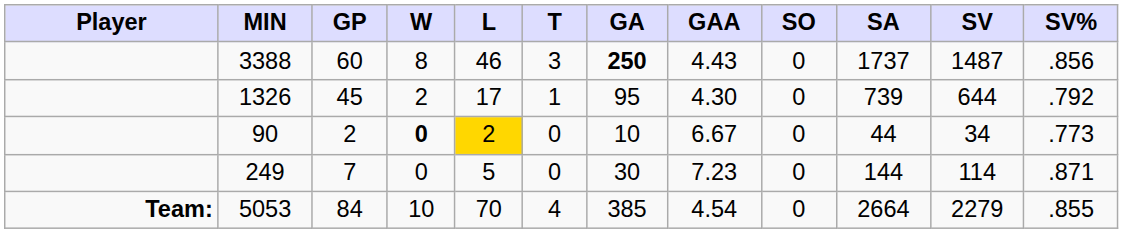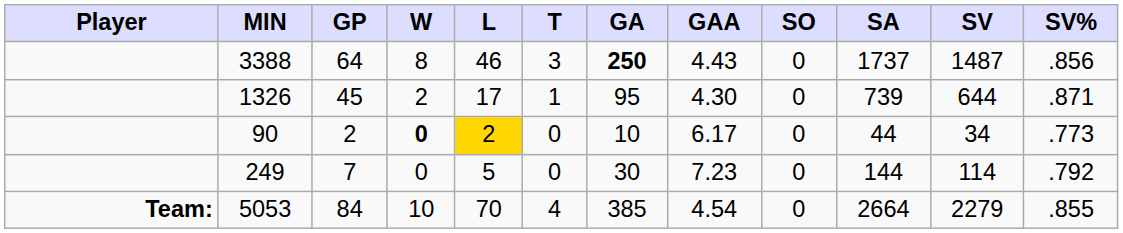3388 | GP: 60 -> 64
1326 | SV%: .792 -> .871
90 | GAA: 6.67 -> 6.17
249 | SV%: .871 -> .792
